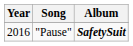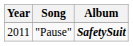"Pause" | Year: 2016 -> 2011
